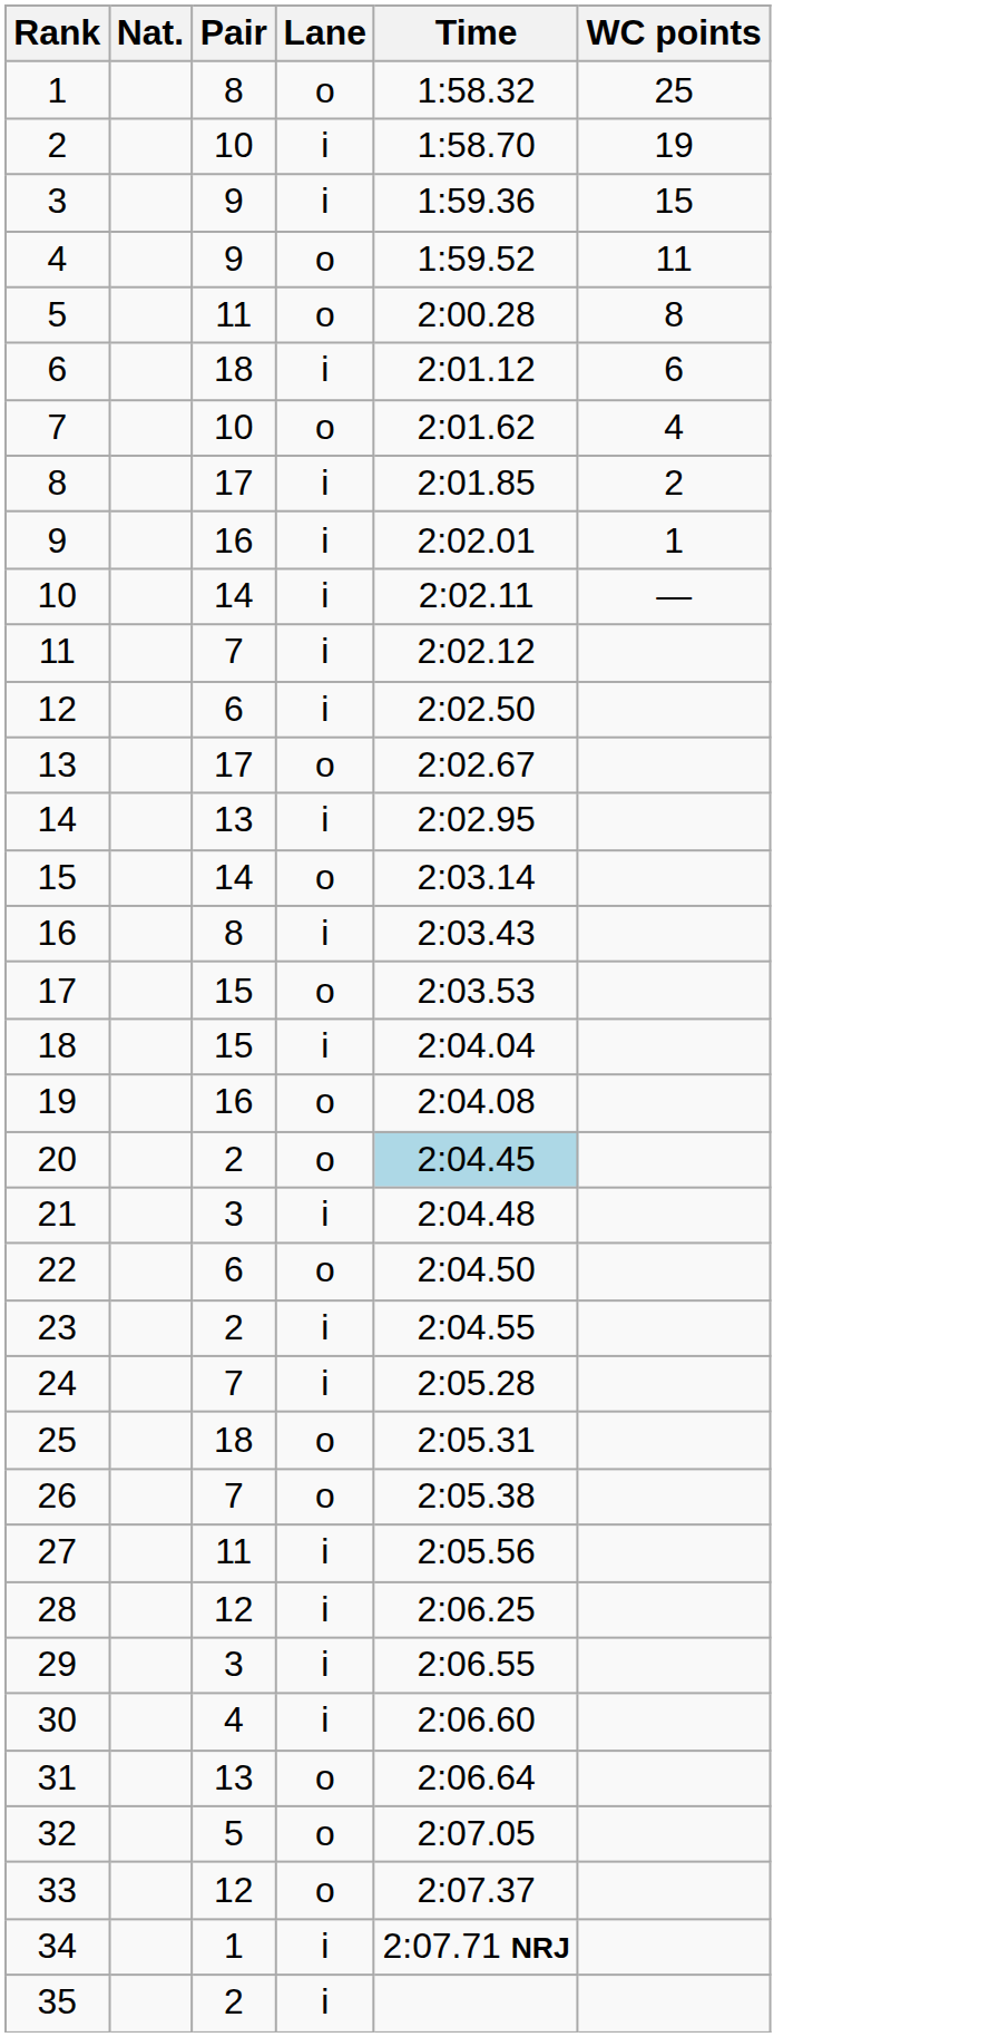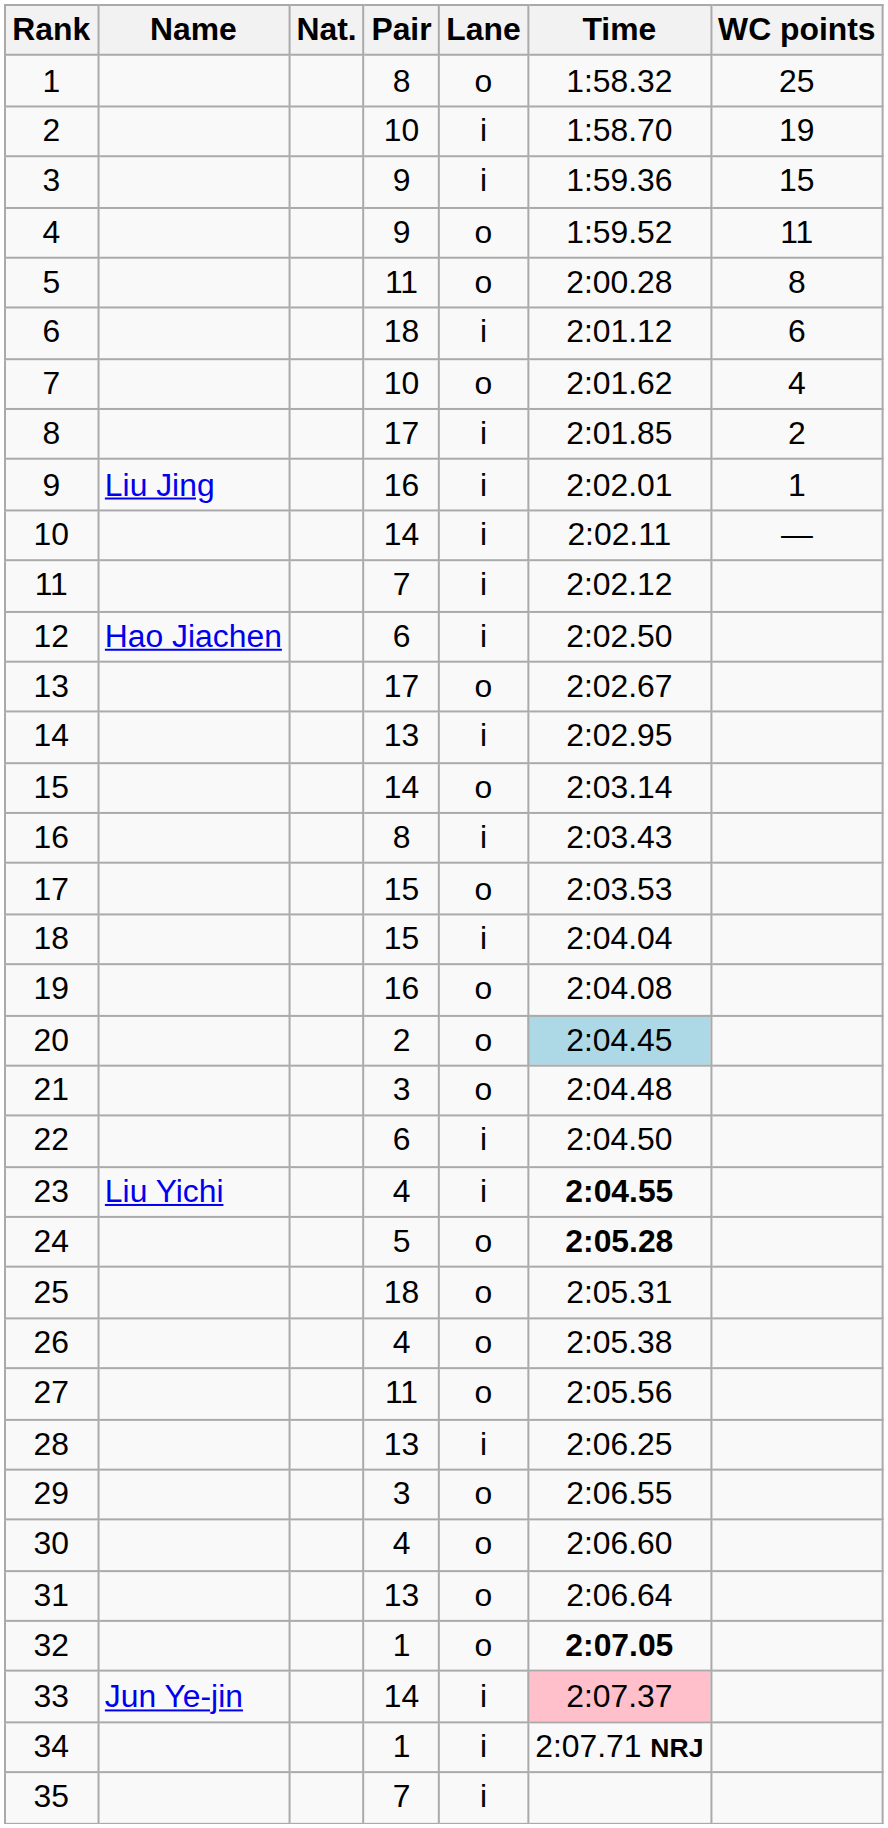+ column: Name | Liu Jing | Hao Jiachen | Liu Yichi | Jun Ye-jin
21 | Lane: i -> o
22 | Lane: o -> i
23 | Pair: 2 -> 4
23 | Time: normal -> bold
24 | Pair: 7 -> 5
24 | Lane: i -> o
24 | Time: normal -> bold
26 | Pair: 7 -> 4
27 | Lane: i -> o
28 | Pair: 12 -> 13
29 | Lane: i -> o
30 | Lane: i -> o
32 | Pair: 5 -> 1
32 | Time: normal -> bold
33 | Pair: 12 -> 14
33 | Lane: o -> i
33 | Time: no background -> pink background
35 | Pair: 2 -> 7
